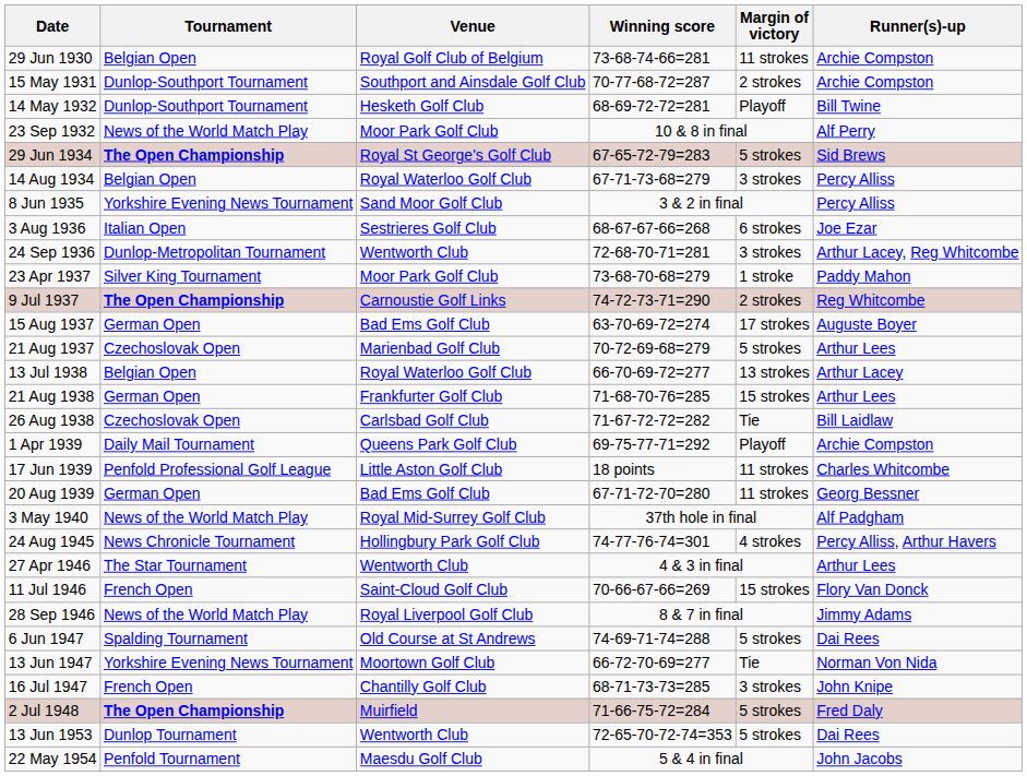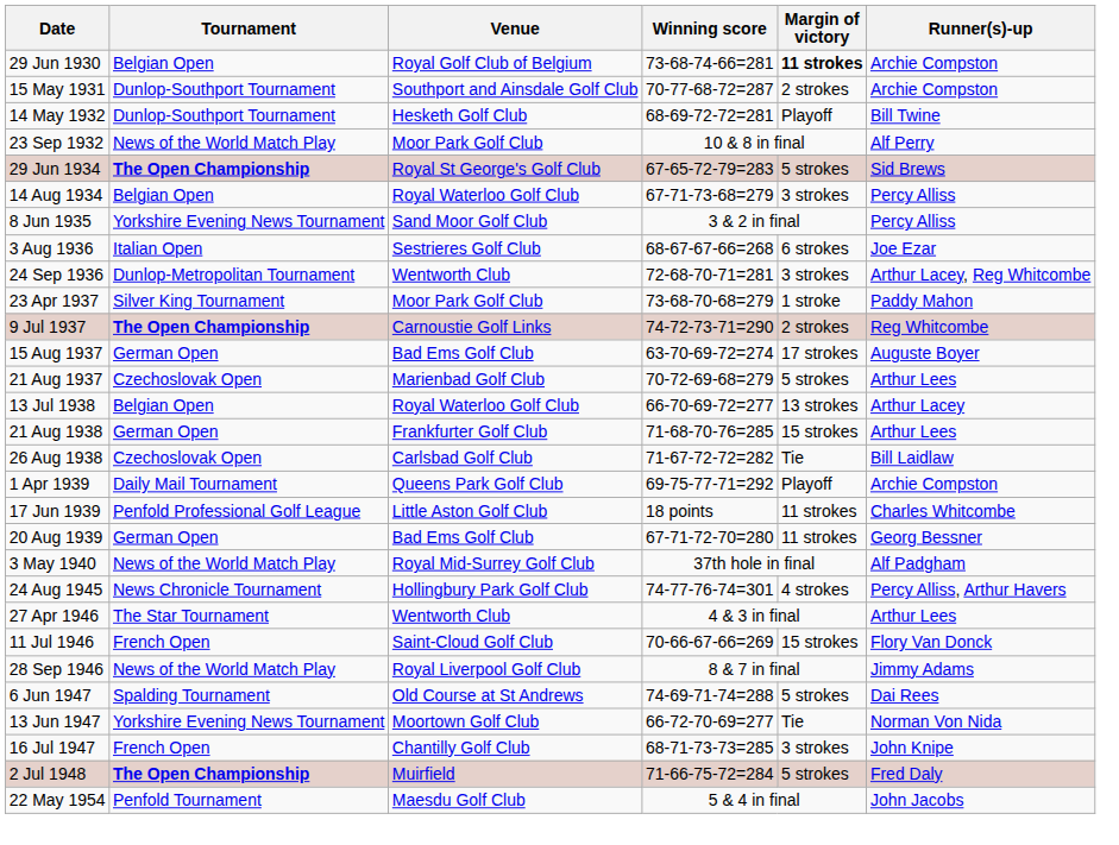29 Jun 1930 | Margin of victory: normal -> bold
- row: 13 Jun 1953 | Dunlop Tournament | Wentworth Club | 72-65-70-72-74=353 | 5 strokes | Dai Rees
